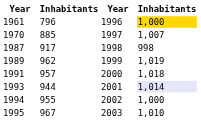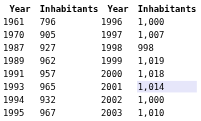1961 | column 4: gold background -> no background
1970 | column 2: 885 -> 905
1987 | column 2: 917 -> 927
1993 | column 2: 944 -> 965
1994 | column 2: 955 -> 932
